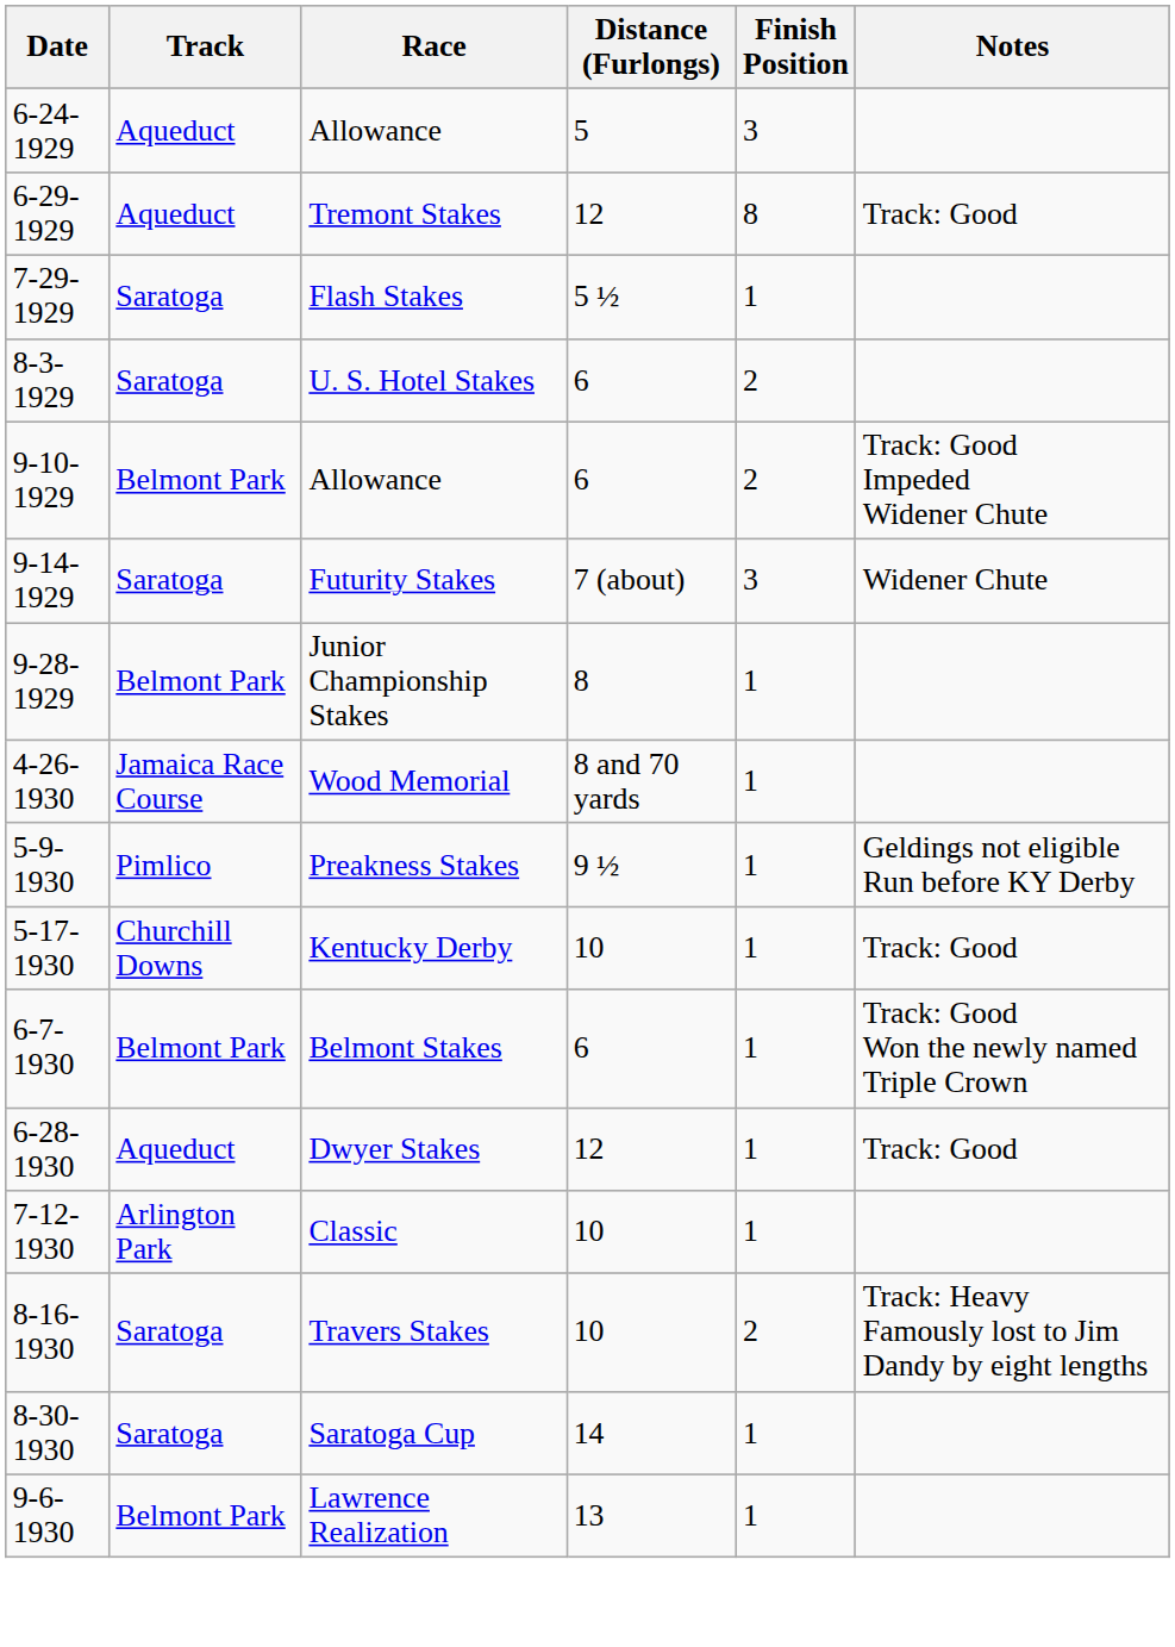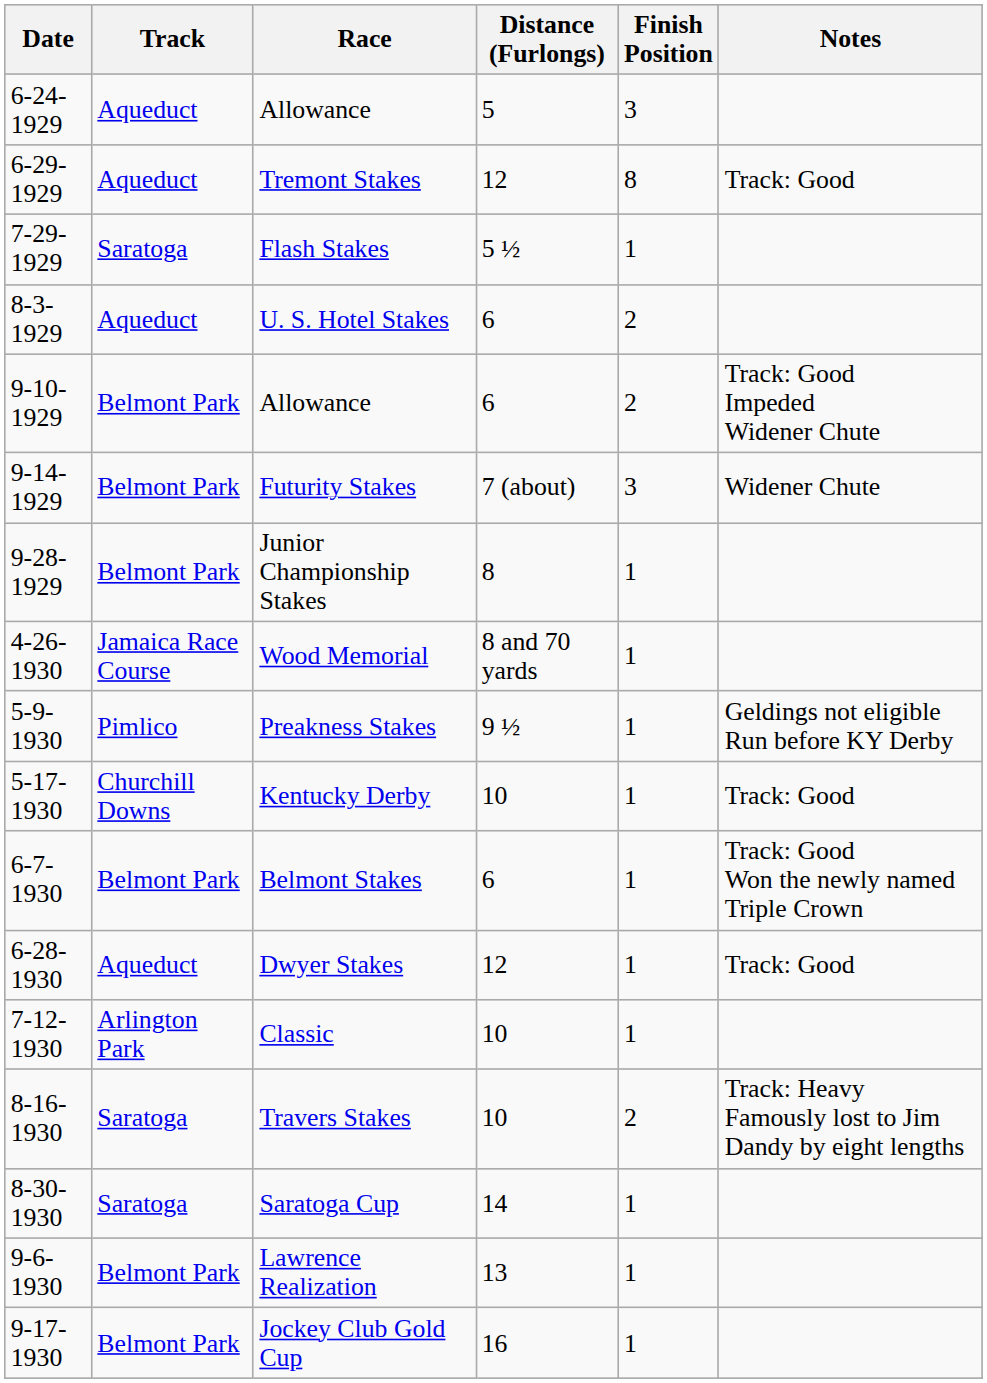U. S. Hotel Stakes | Track: Saratoga -> Aqueduct
Futurity Stakes | Track: Saratoga -> Belmont Park
+ row: 9-17-1930 | Belmont Park | Jockey Club Gold Cup | 16 | 1
